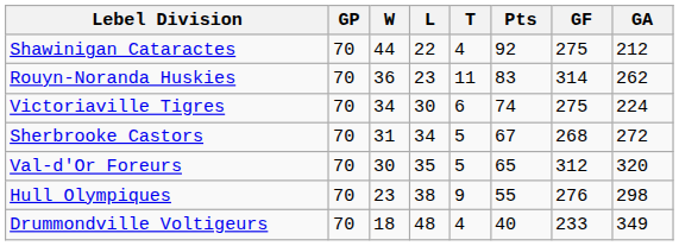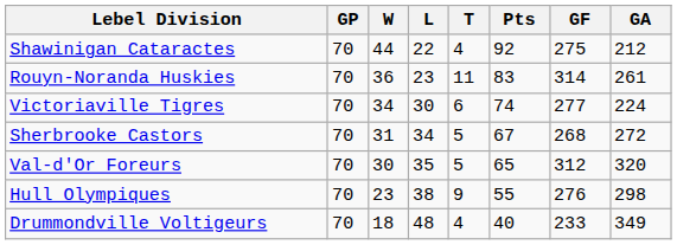Rouyn-Noranda Huskies | GA: 262 -> 261
Victoriaville Tigres | GF: 275 -> 277
